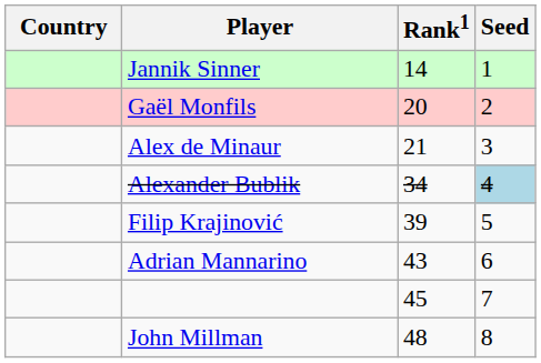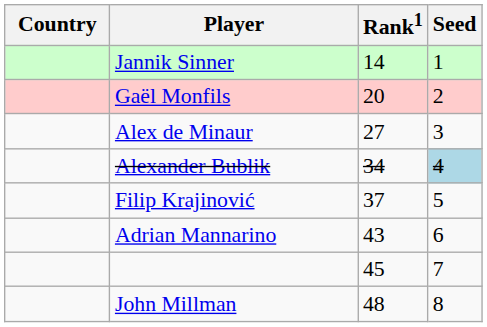Alex de Minaur | Rank1: 21 -> 27
Filip Krajinović | Rank1: 39 -> 37
